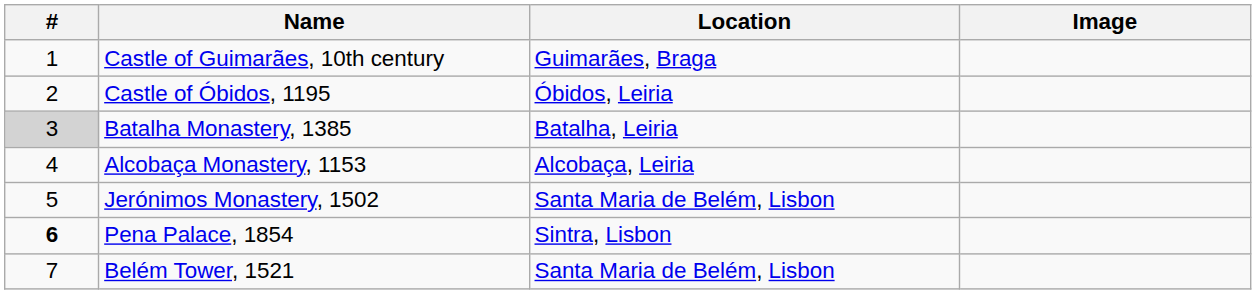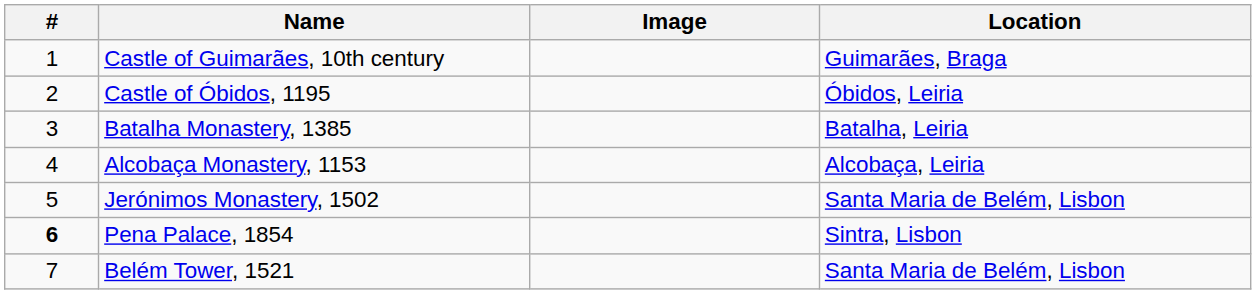columns swapped: Location <-> Image
Batalha Monastery, 1385 | #: lightgrey background -> no background
